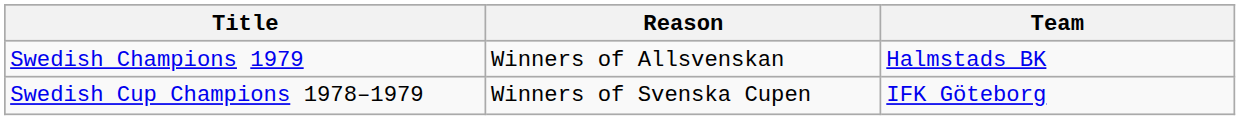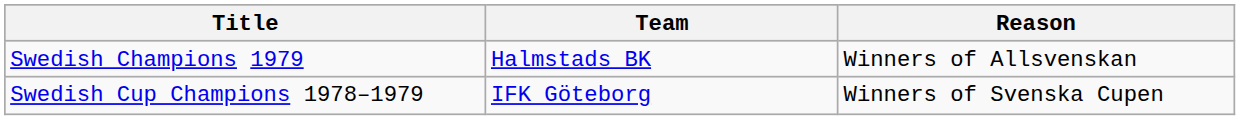columns swapped: Team <-> Reason
